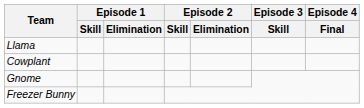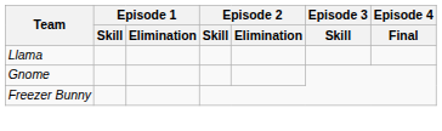- row: Cowplant
